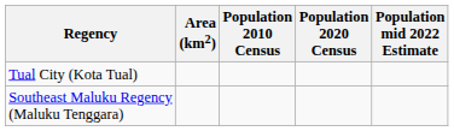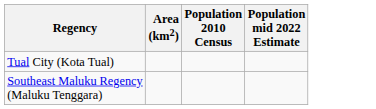- column: Population 2020 Census
